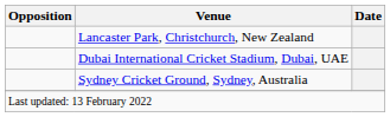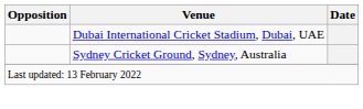- row: Lancaster Park, Christchurch, New Zealand
